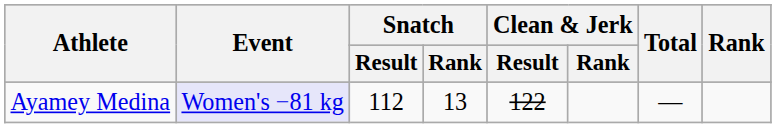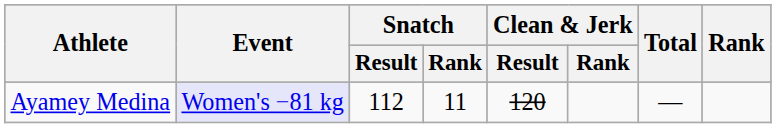Ayamey Medina | Snatch / Rank: 13 -> 11
Ayamey Medina | Clean & Jerk / Result: 122 -> 120
